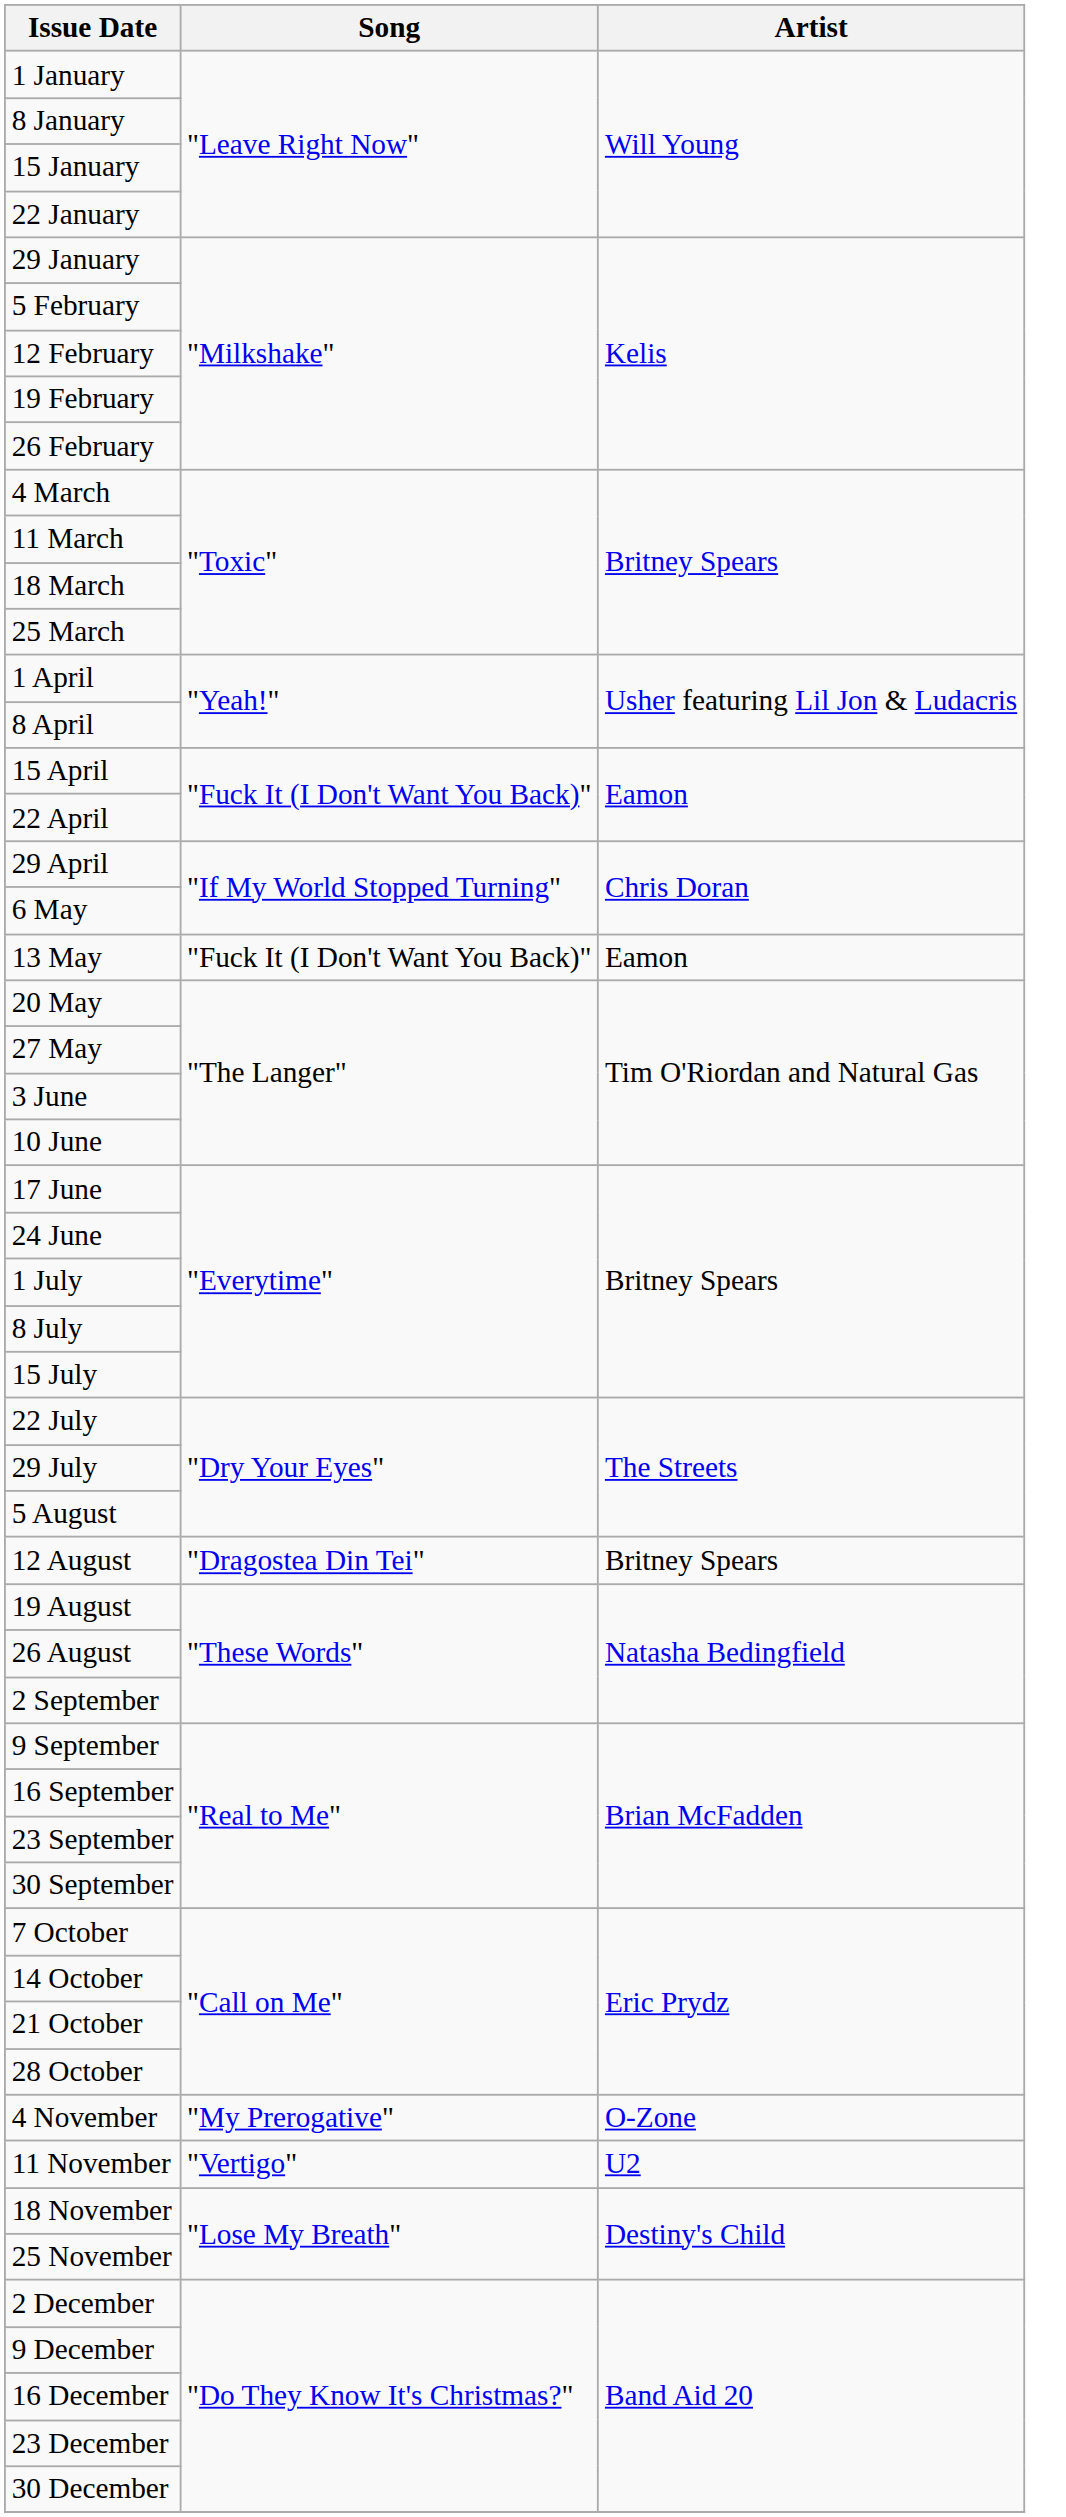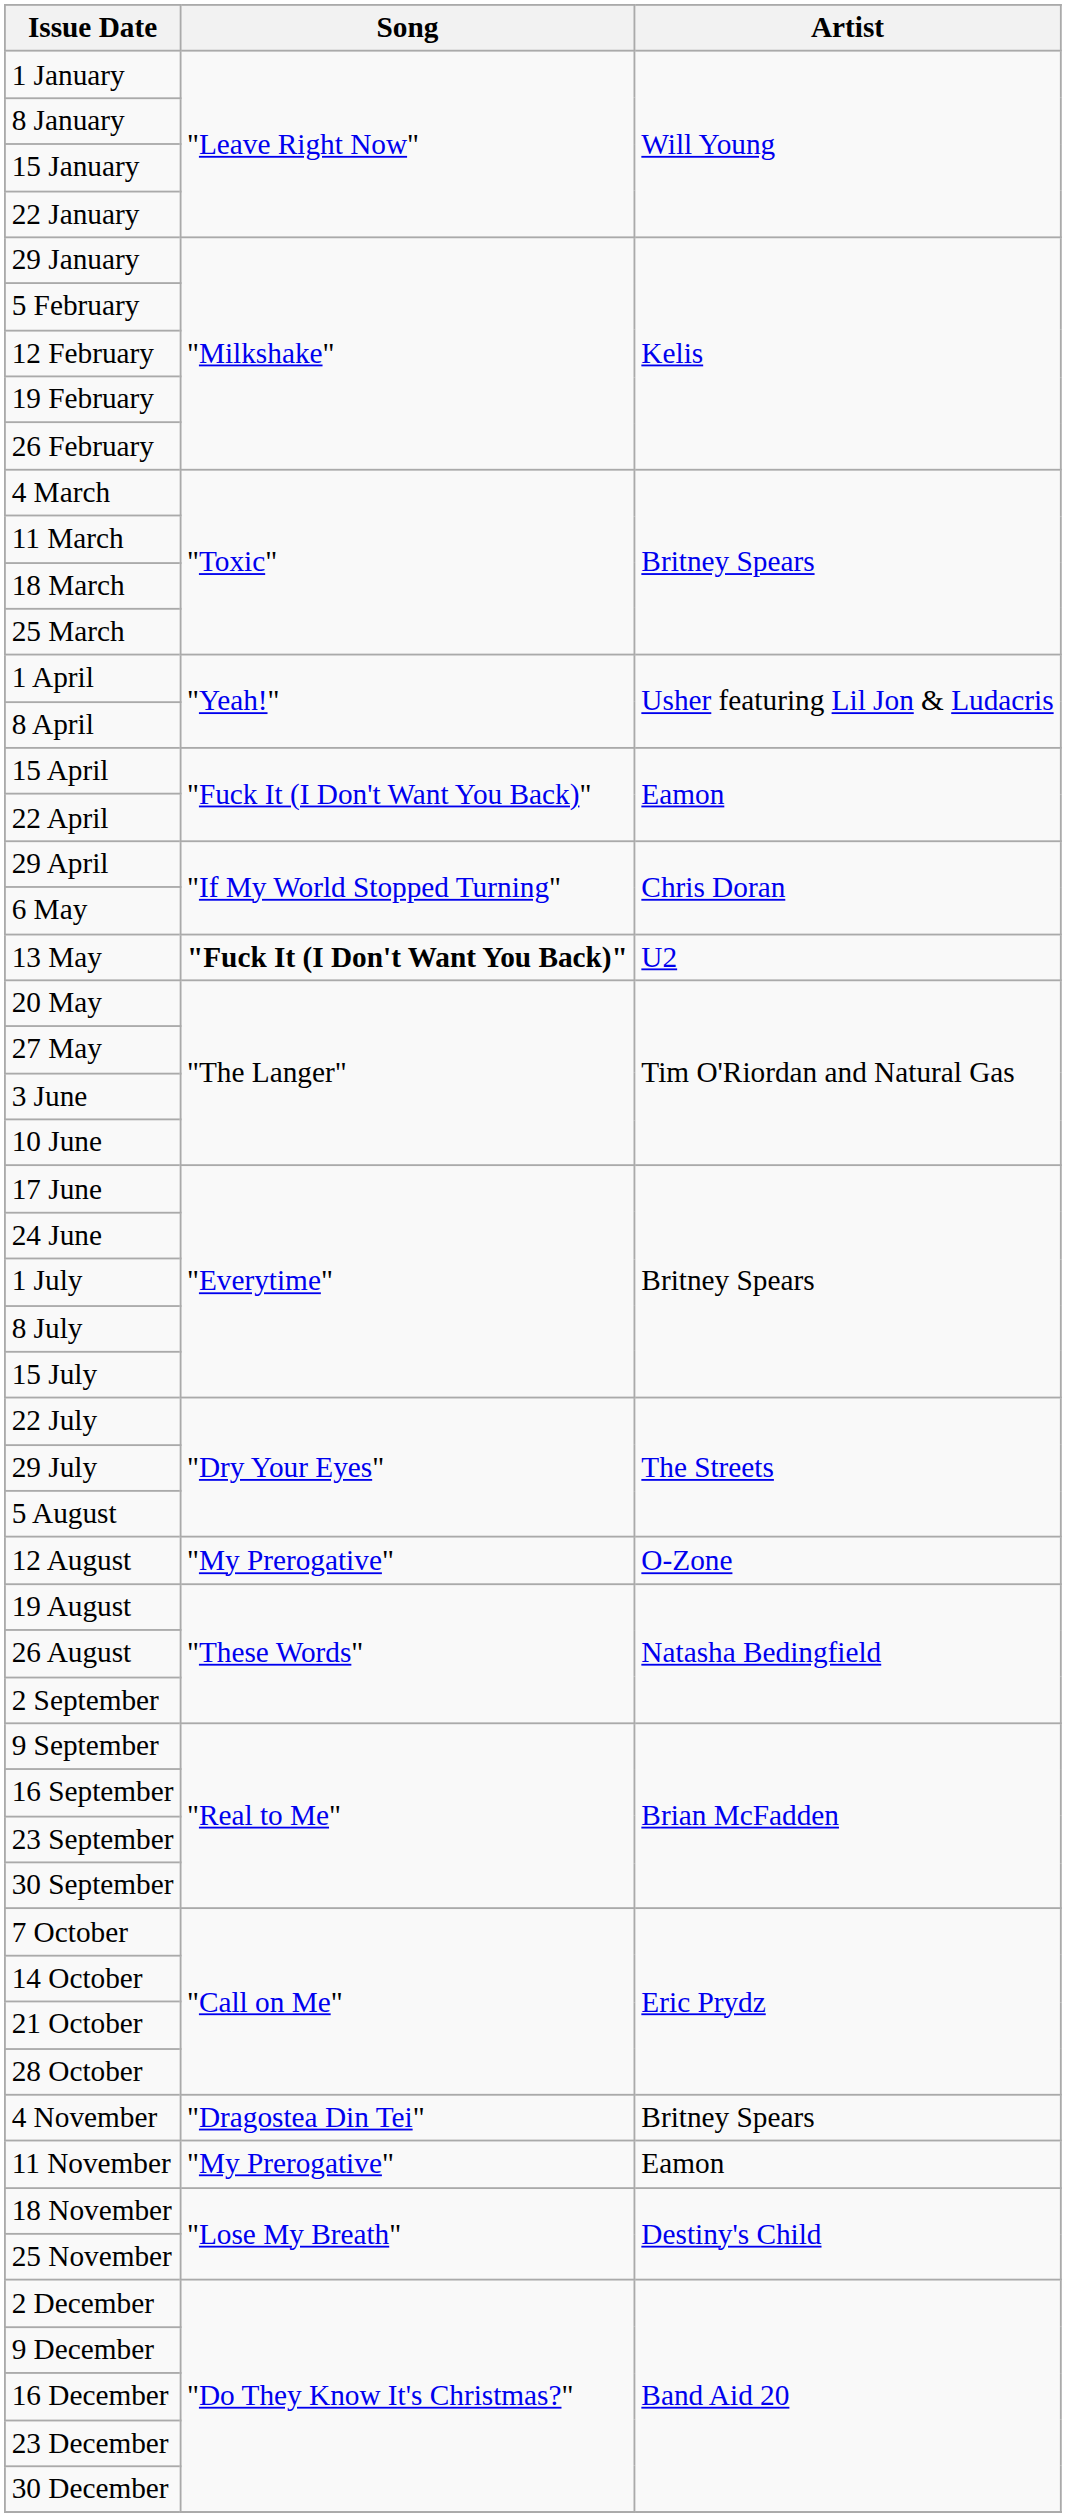13 May | Song: normal -> bold
13 May | Artist: Eamon -> U2
12 August | Song: "Dragostea Din Tei" -> "My Prerogative"
12 August | Artist: Britney Spears -> O-Zone
4 November | Song: "My Prerogative" -> "Dragostea Din Tei"
4 November | Artist: O-Zone -> Britney Spears
11 November | Song: "Vertigo" -> "My Prerogative"
11 November | Artist: U2 -> Eamon
